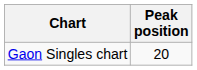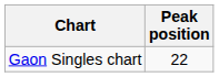Gaon Singles chart | Peak position: 20 -> 22
